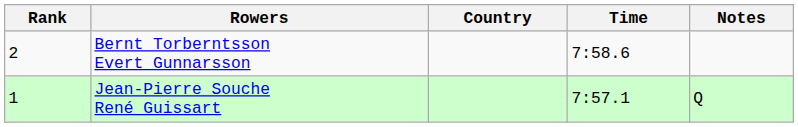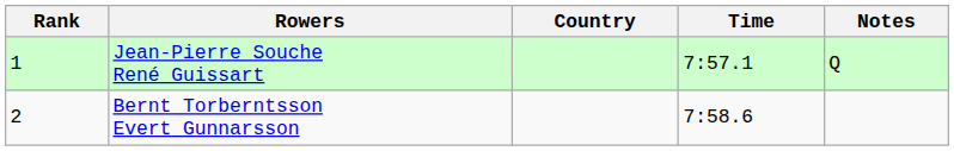rows swapped: Jean-Pierre Souche René Guissart <-> Bernt Torberntsson Evert Gunnarsson
